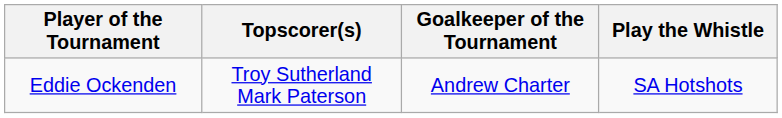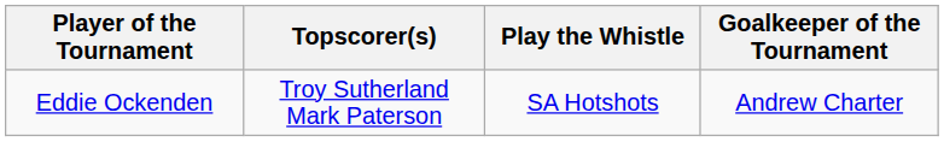columns swapped: Goalkeeper of the Tournament <-> Play the Whistle
